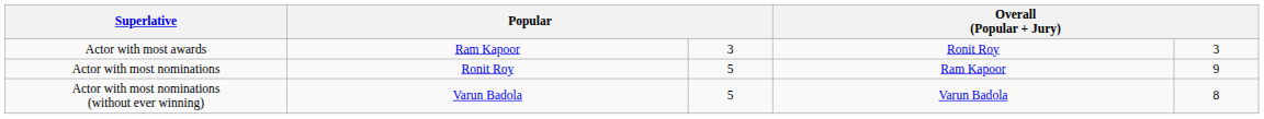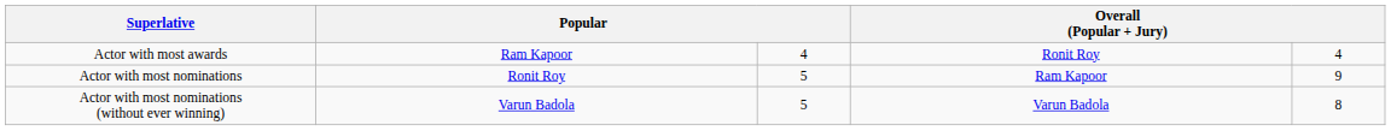Actor with most awards | column 3: 3 -> 4
Actor with most awards | column 5: 3 -> 4
